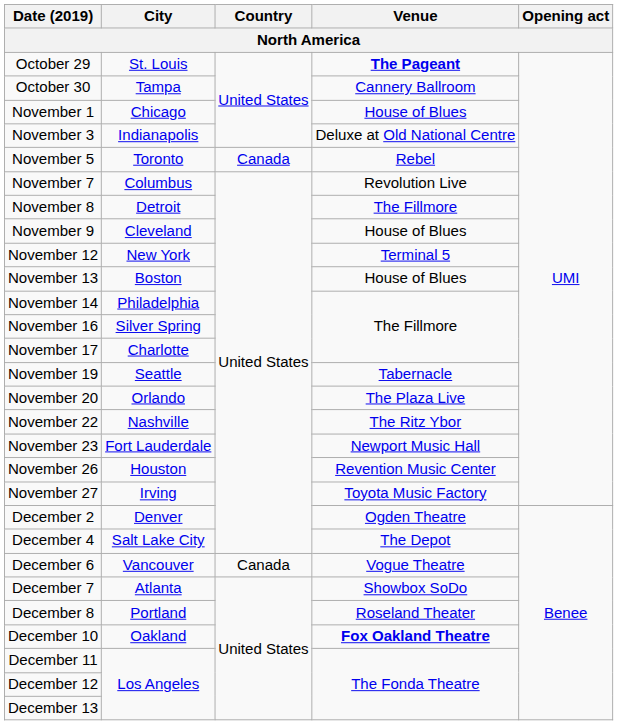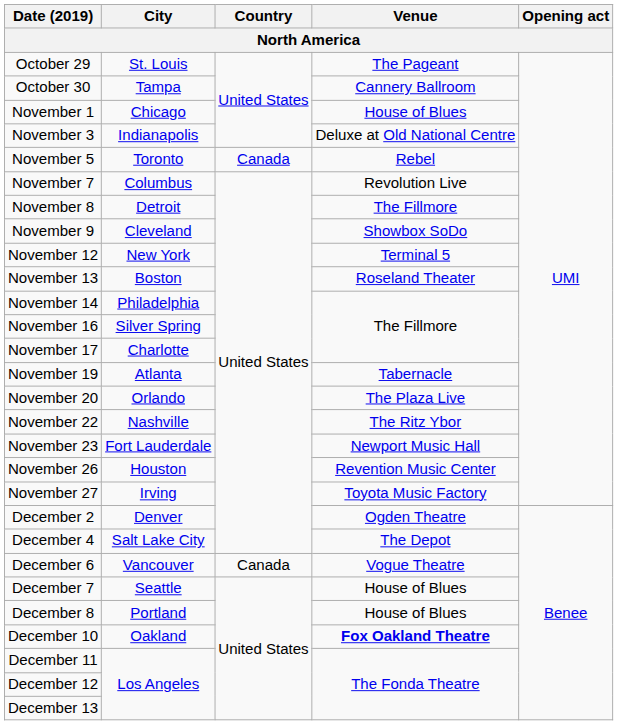October 29 | Venue: bold -> normal
November 9 | Venue: House of Blues -> Showbox SoDo
November 13 | Venue: House of Blues -> Roseland Theater
November 19 | City: Seattle -> Atlanta
December 7 | City: Atlanta -> Seattle
December 7 | Venue: Showbox SoDo -> House of Blues
December 8 | Venue: Roseland Theater -> House of Blues
